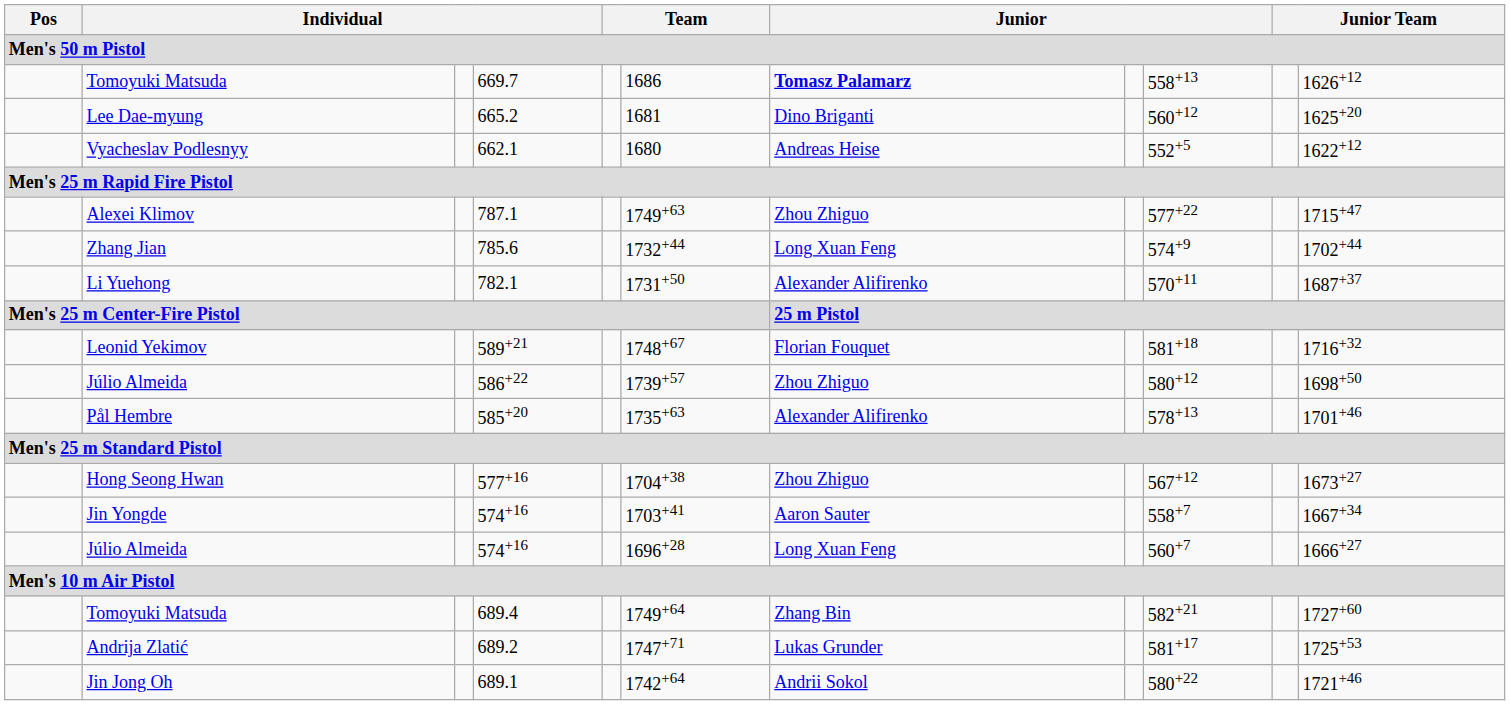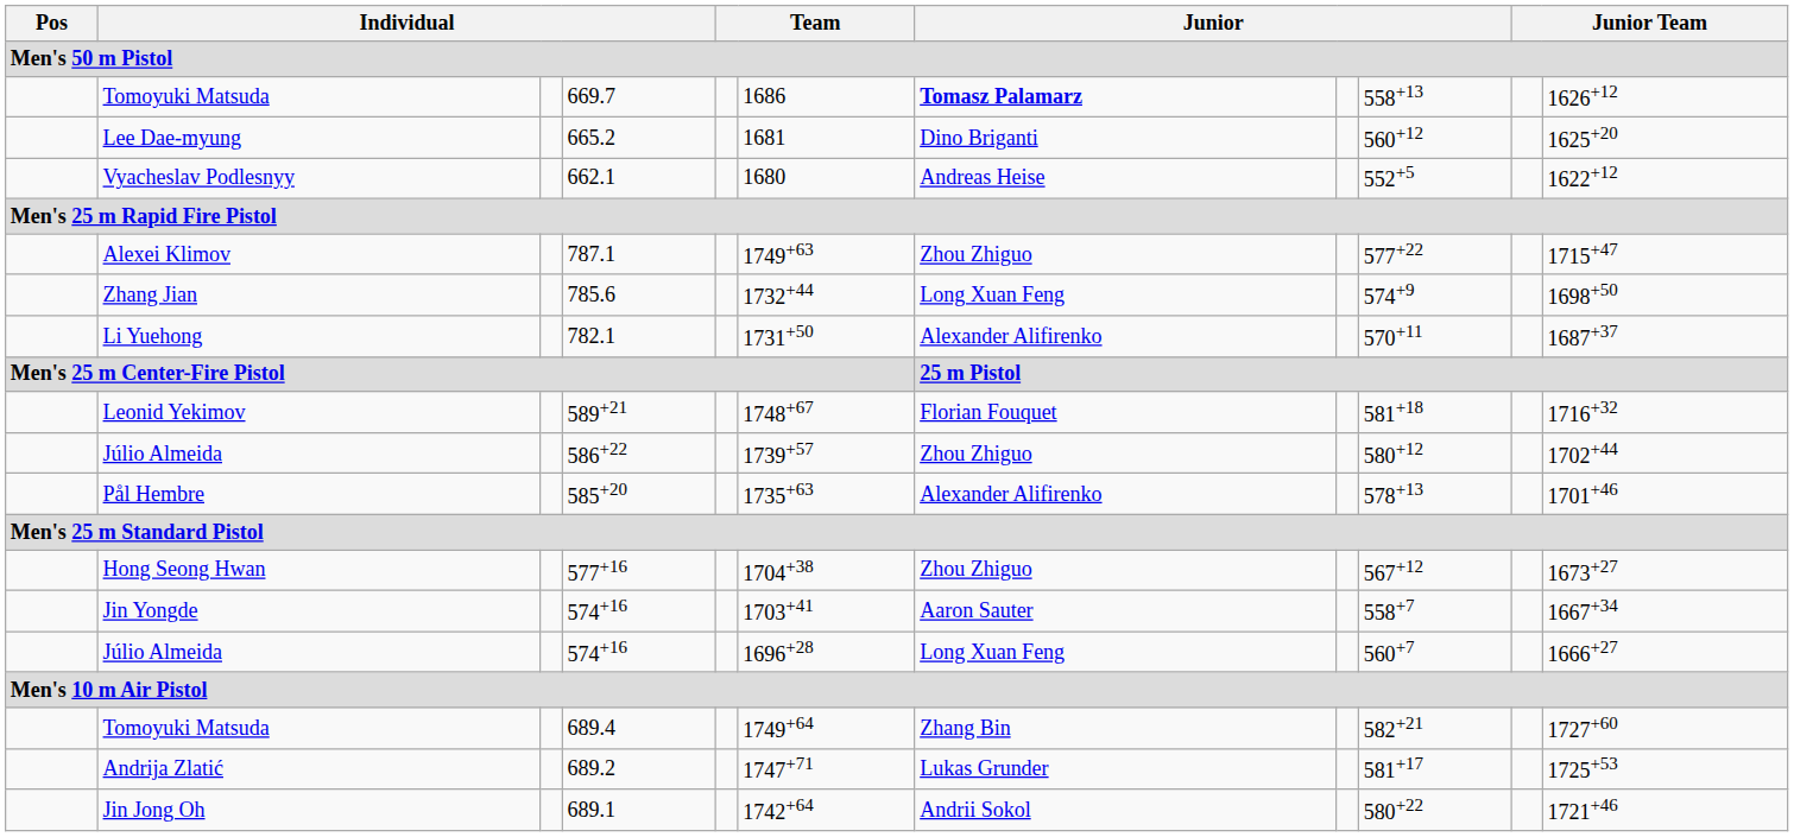Zhang Jian | column 11: 1702+44 -> 1698+50
Júlio Almeida / 586+22 | column 11: 1698+50 -> 1702+44
